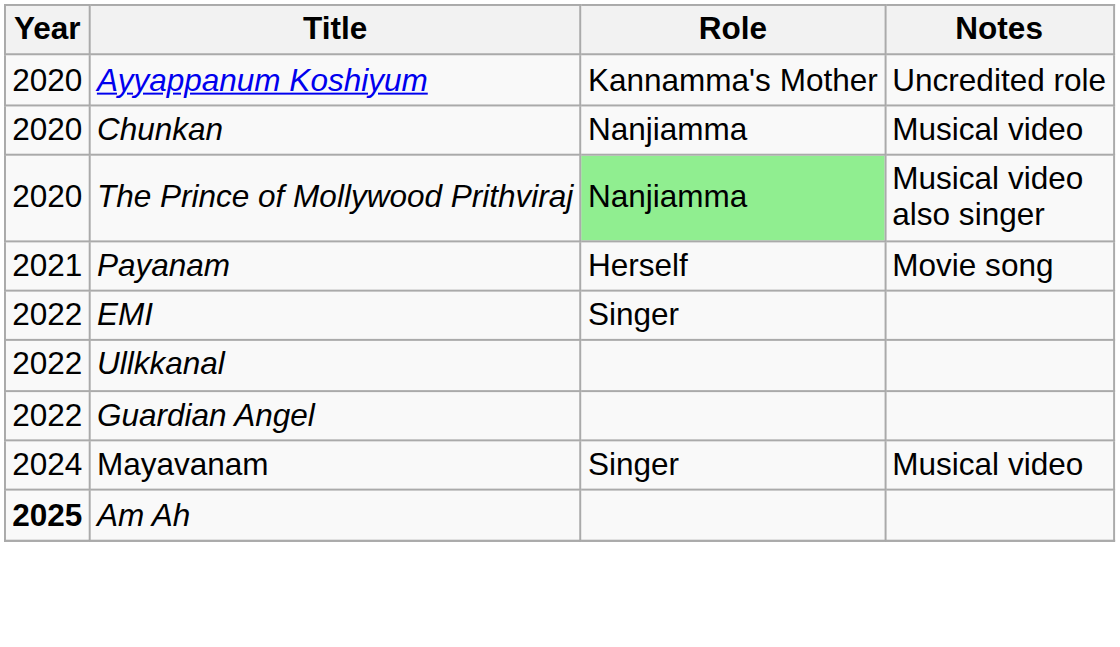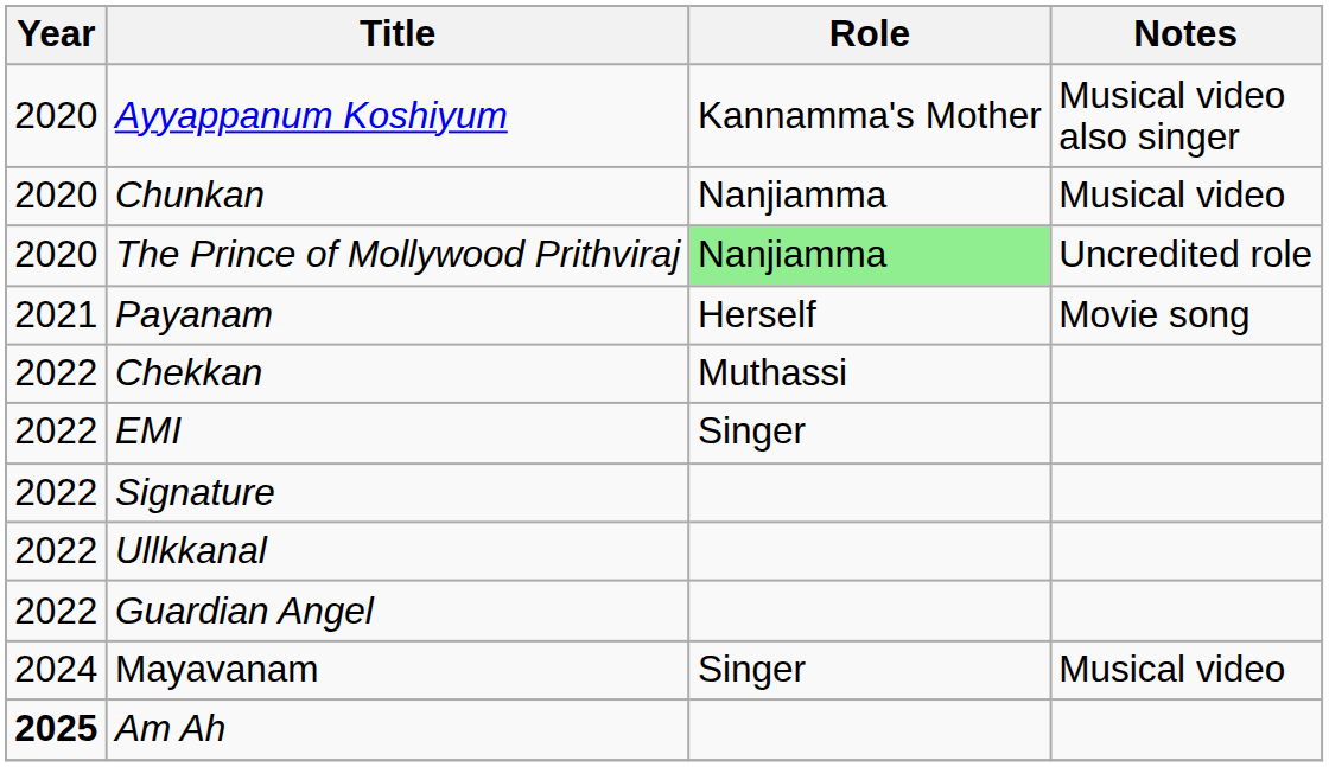Ayyappanum Koshiyum | Notes: Uncredited role -> Musical video also singer
The Prince of Mollywood Prithviraj | Notes: Musical video also singer -> Uncredited role
+ row: 2022 | Chekkan | Muthassi
+ row: 2022 | Signature
